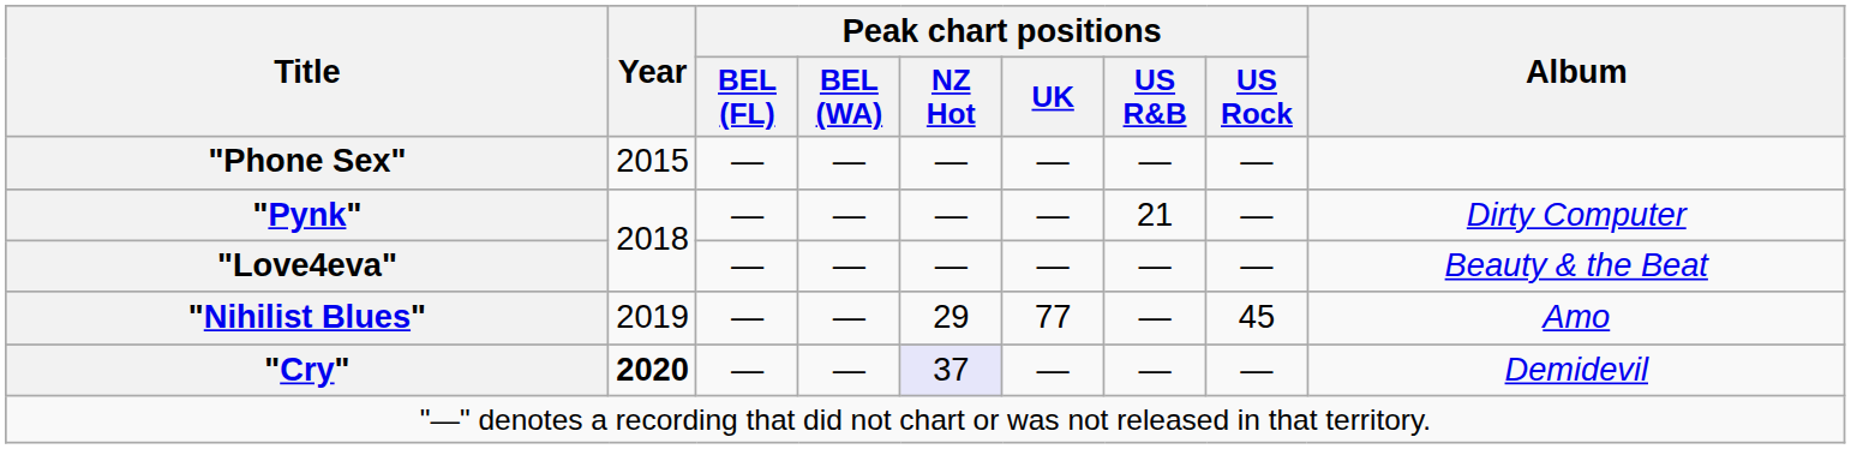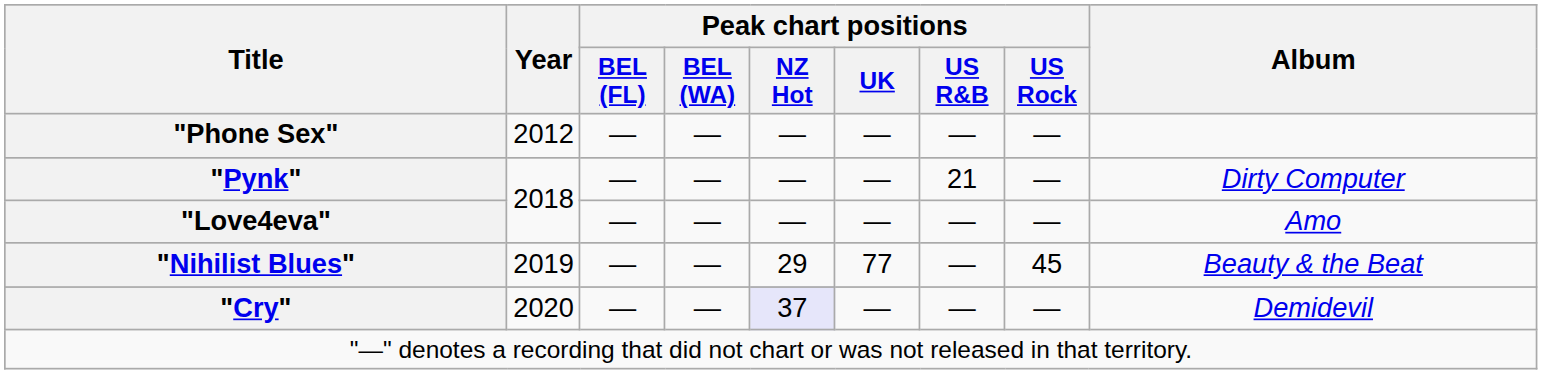"Phone Sex" | Year: 2015 -> 2012
"Love4eva" | Album: Beauty & the Beat -> Amo
"Nihilist Blues" | Album: Amo -> Beauty & the Beat
"Cry" | Year: bold -> normal
